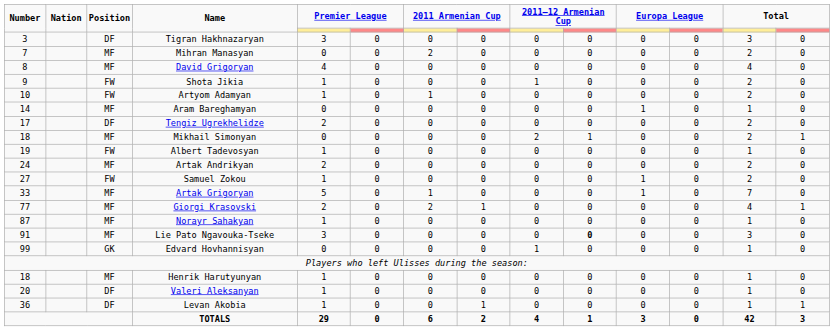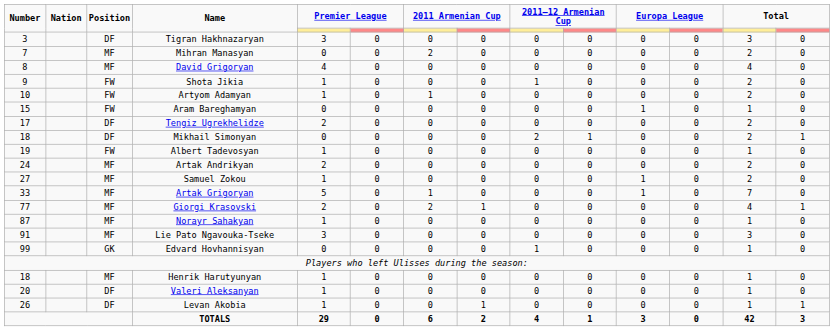Aram Bareghamyan | Number: 14 -> 15
Aram Bareghamyan | Position: MF -> FW
Mikhail Simonyan | Position: MF -> DF
Samuel Zokou | Position: FW -> MF
Lie Pato Ngavouka-Tseke | column 10: bold -> normal
Levan Akobia | Number: 36 -> 26
